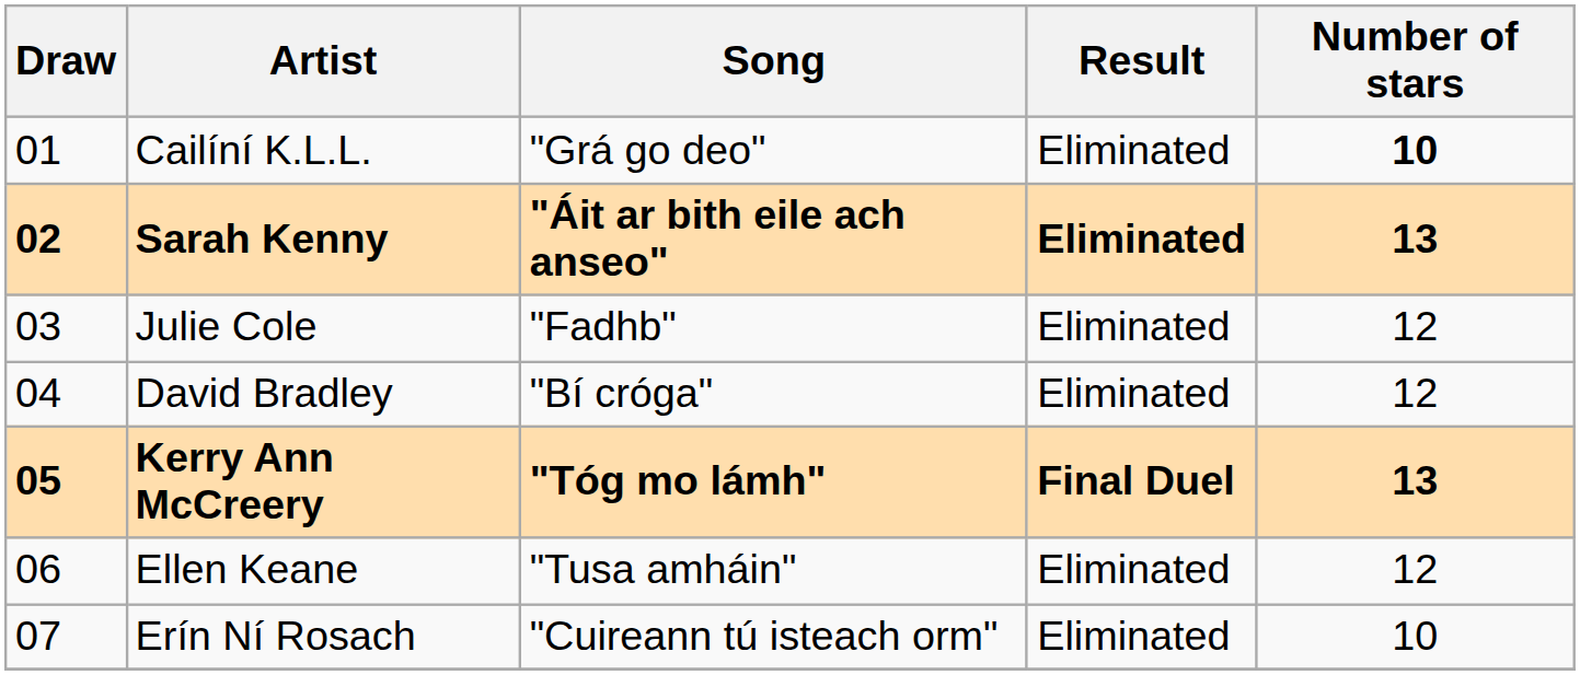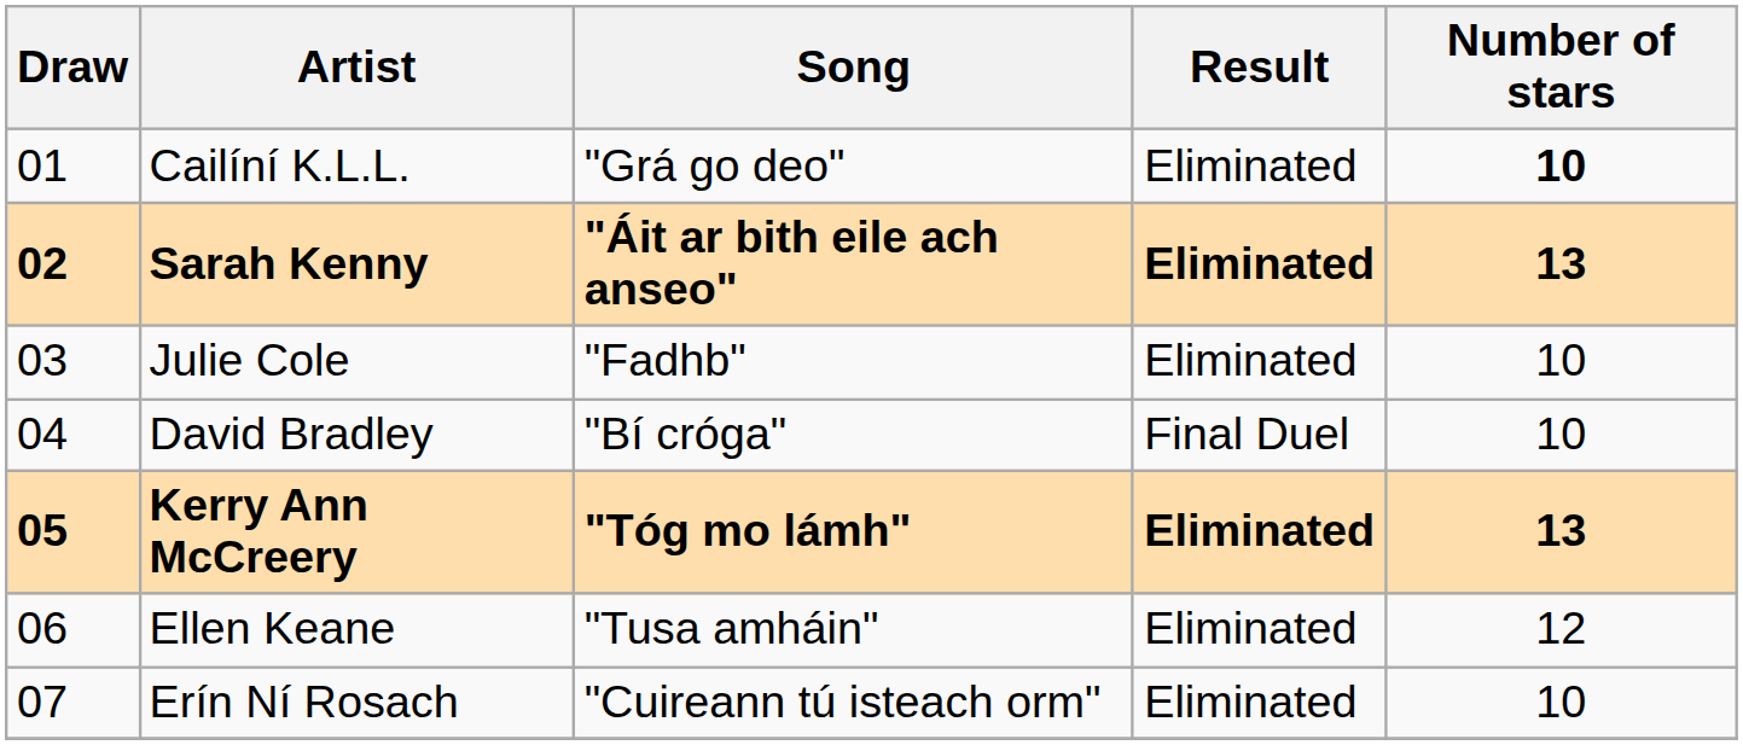Julie Cole | Number of stars: 12 -> 10
David Bradley | Result: Eliminated -> Final Duel
David Bradley | Number of stars: 12 -> 10
Kerry Ann McCreery | Result: Final Duel -> Eliminated
